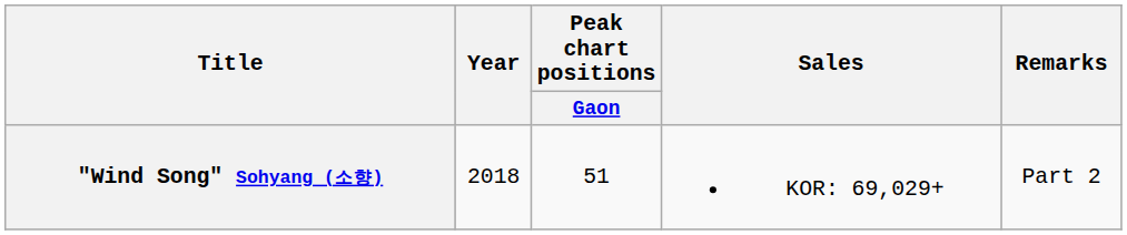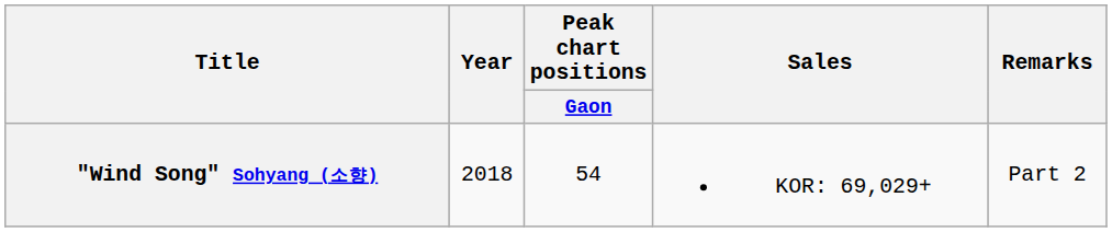"Wind Song" Sohyang (소향) | Peak chart positions / Gaon: 51 -> 54
